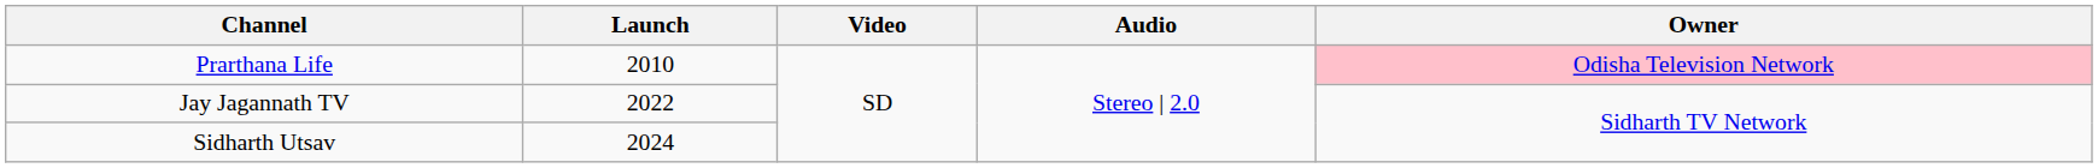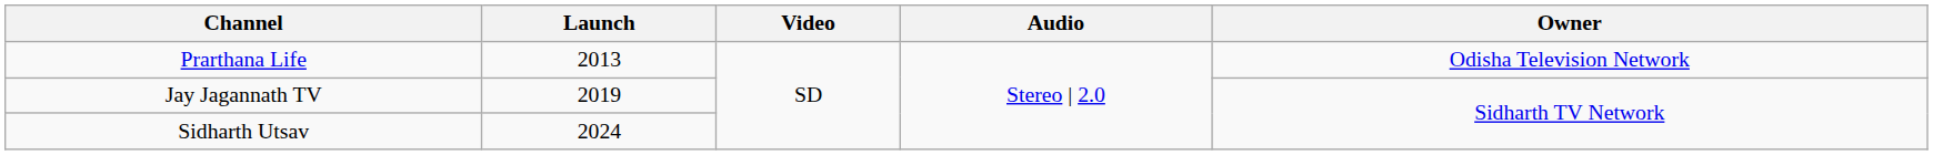Prarthana Life | Launch: 2010 -> 2013
Prarthana Life | Owner: pink background -> no background
Jay Jagannath TV | Launch: 2022 -> 2019
